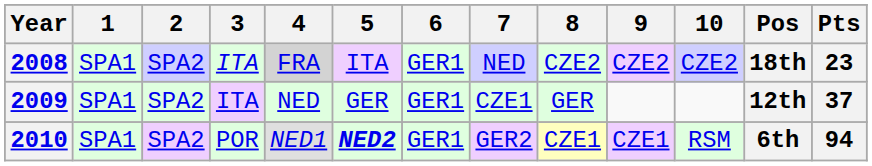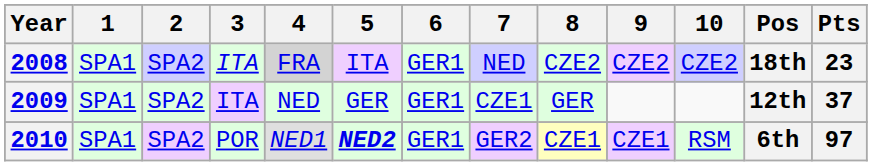2010 | Pts: 94 -> 97
